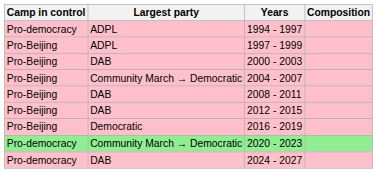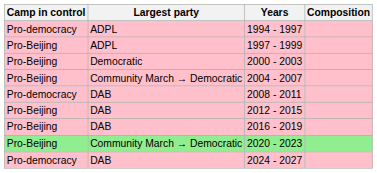2000 - 2003 | Largest party: DAB -> Democratic
2008 - 2011 | Camp in control: Pro-Beijing -> Pro-democracy
2016 - 2019 | Largest party: Democratic -> DAB
2020 - 2023 | Camp in control: Pro-democracy -> Pro-Beijing
